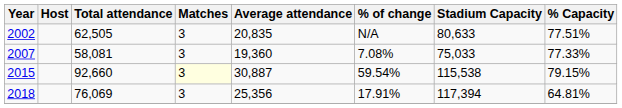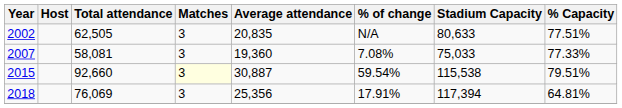2015 | % Capacity: 79.15% -> 79.51%
